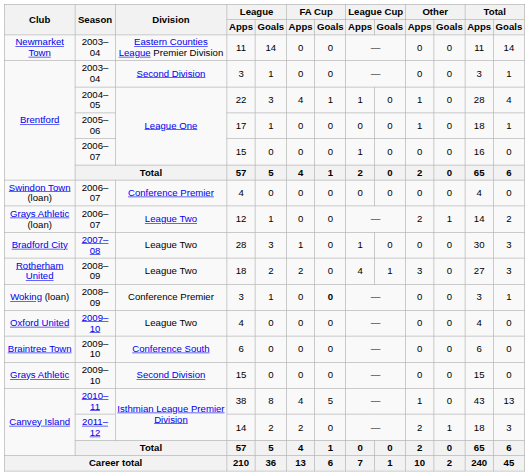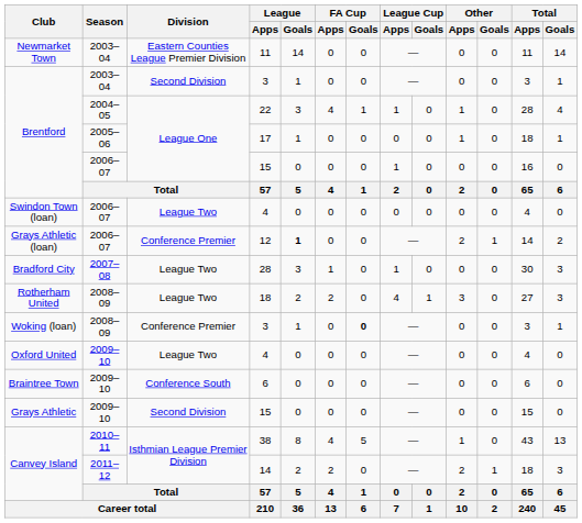Swindon Town (loan) / 4 | Division: Conference Premier -> League Two
12 | Division: League Two -> Conference Premier
12 | League / Goals: normal -> bold
